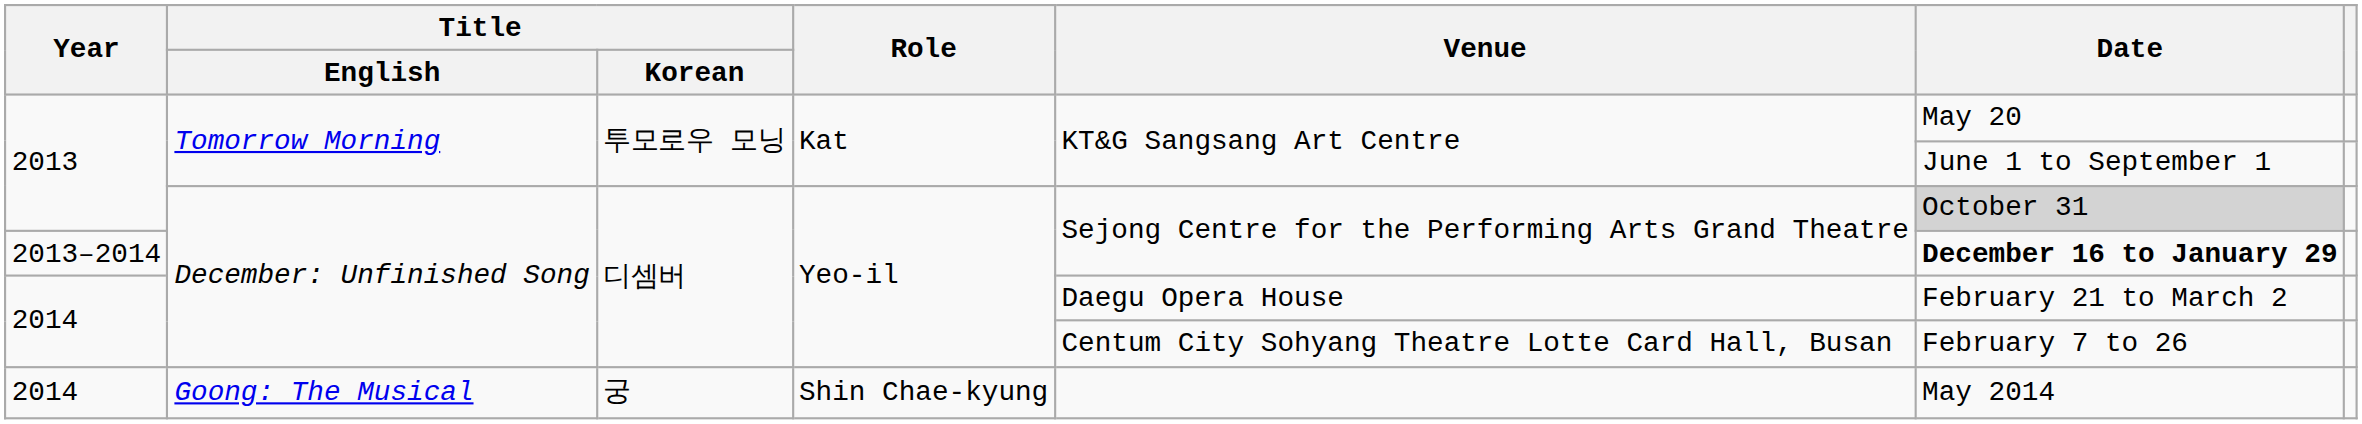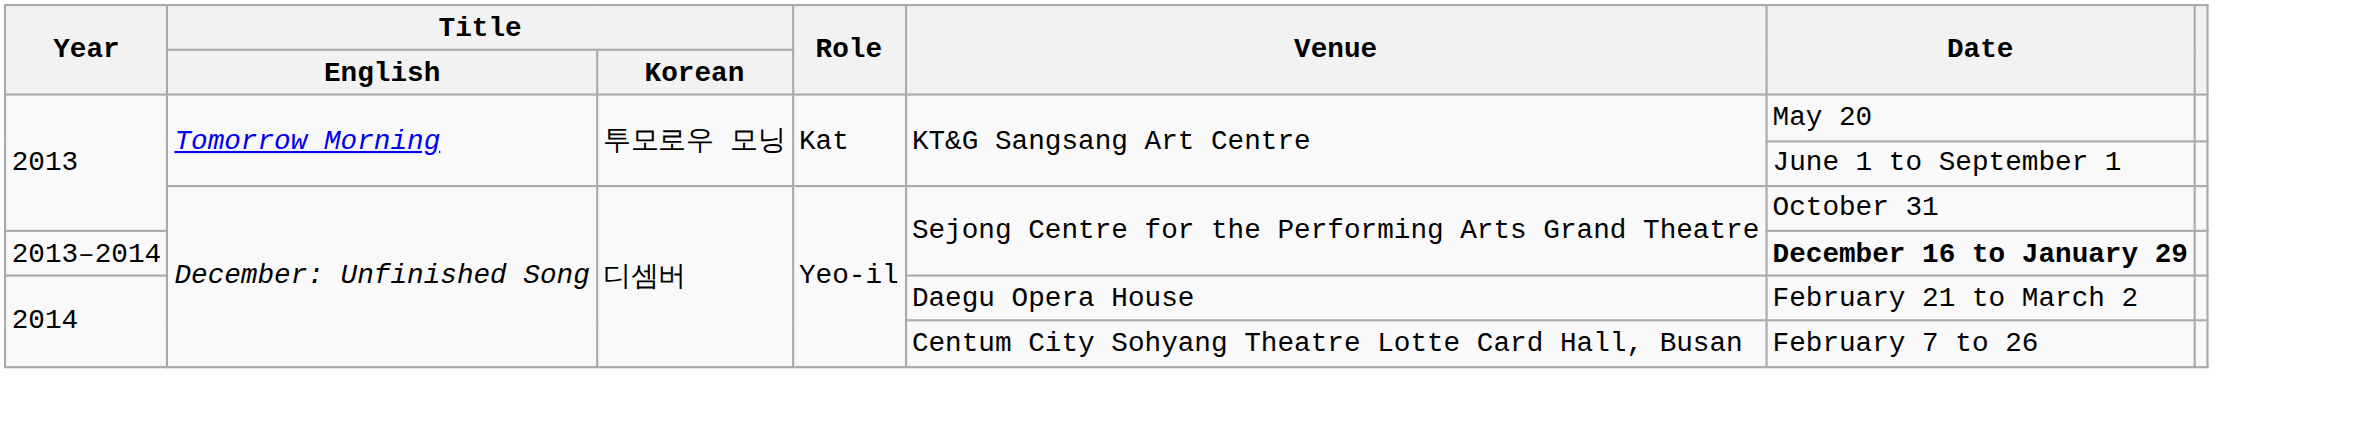2013 / December: Unfinished Song | Date: lightgrey background -> no background
- row: 2014 | Goong: The Musical | 궁 | Shin Chae-kyung | May 2014
